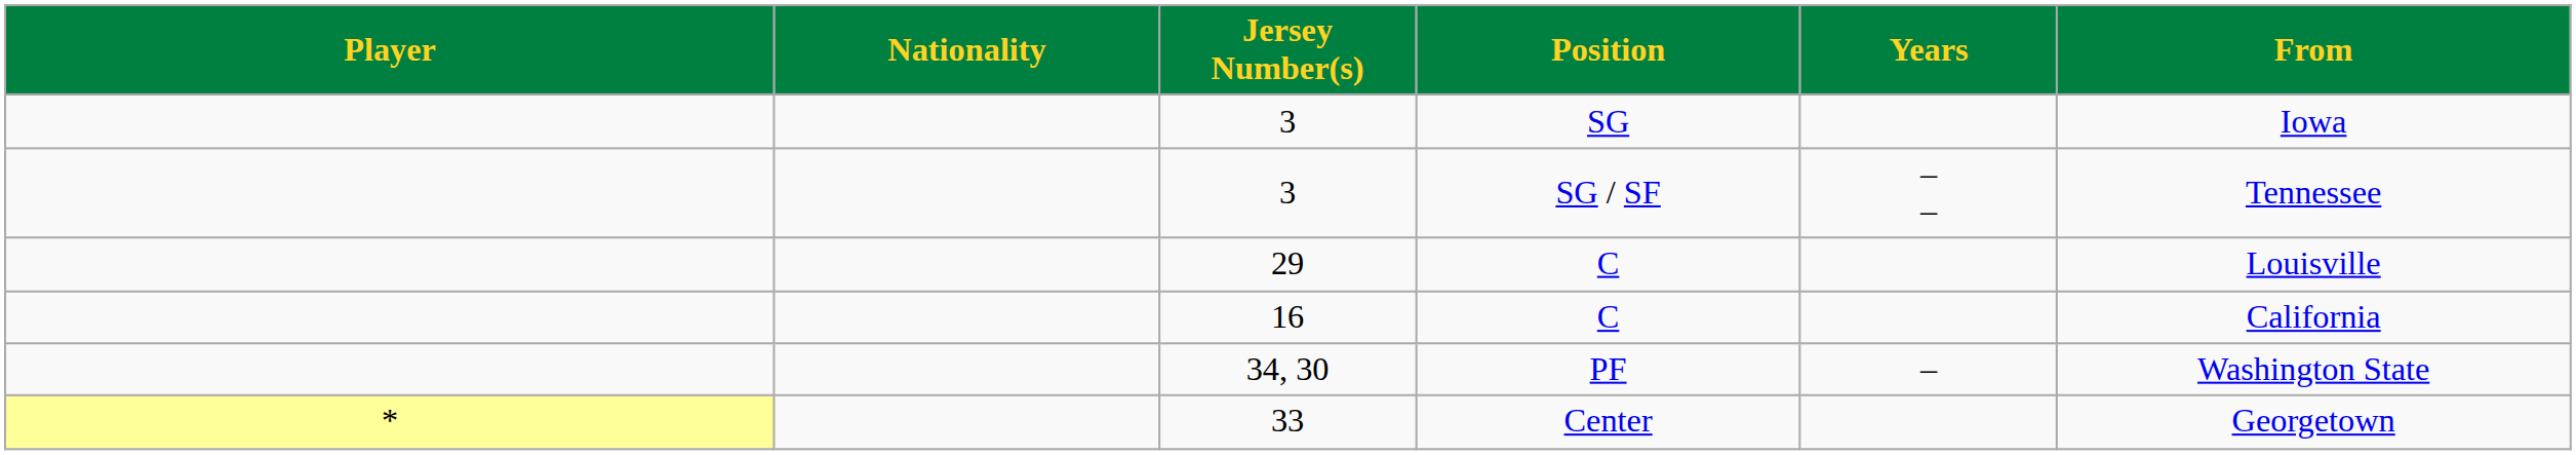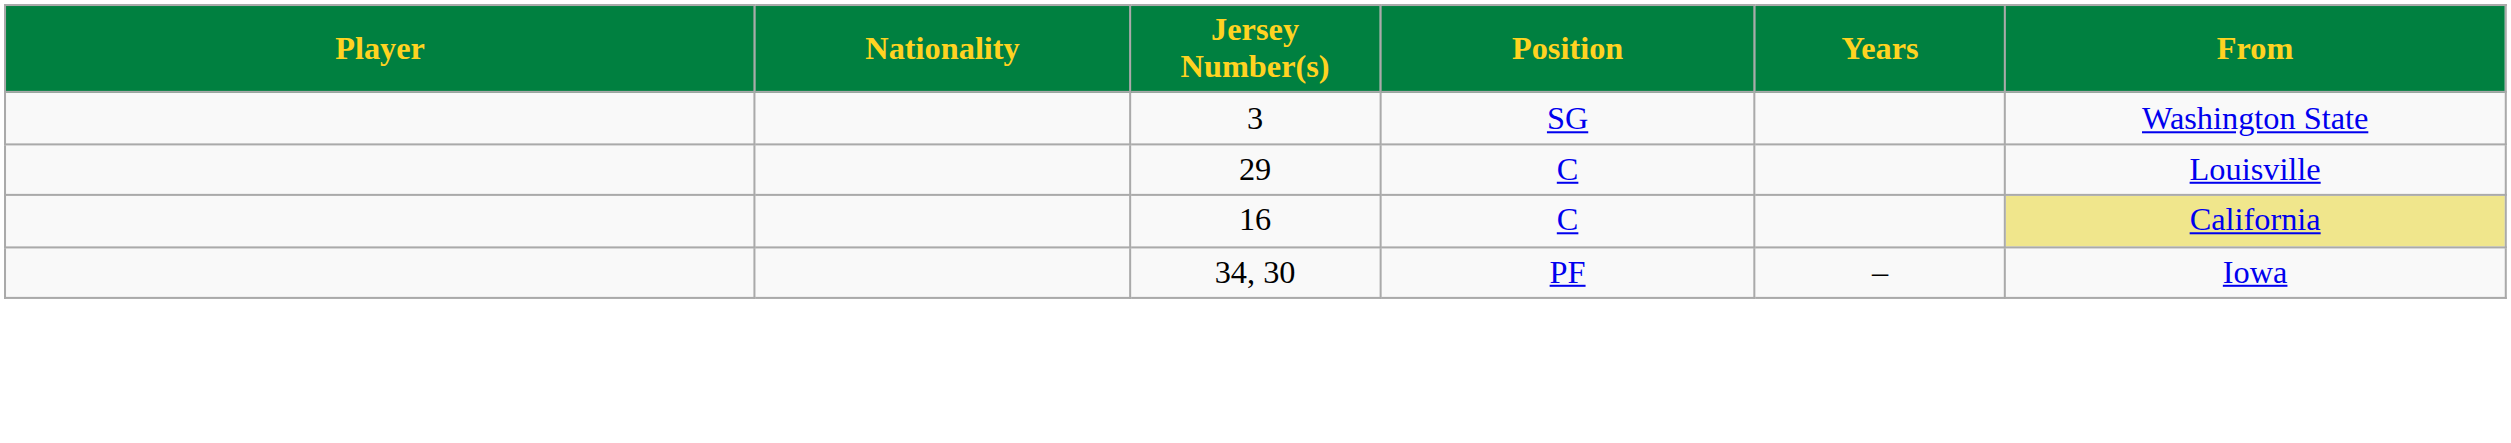3 / SG | From: Iowa -> Washington State
- row: 3 | SG / SF | – – | Tennessee
16 | From: no background -> khaki background
34, 30 | From: Washington State -> Iowa
- row: * | 33 | Center | Georgetown
